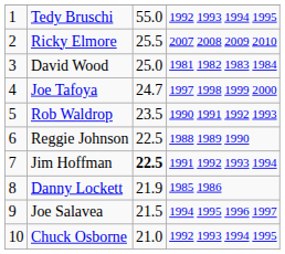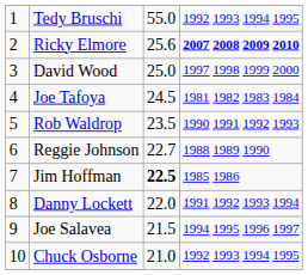Ricky Elmore | column 3: 25.5 -> 25.6
Ricky Elmore | column 4: normal -> bold
David Wood | column 4: 1981 1982 1983 1984 -> 1997 1998 1999 2000
Joe Tafoya | column 3: 24.7 -> 24.5
Joe Tafoya | column 4: 1997 1998 1999 2000 -> 1981 1982 1983 1984
Reggie Johnson | column 3: 22.5 -> 22.7
Jim Hoffman | column 4: 1991 1992 1993 1994 -> 1985 1986
Danny Lockett | column 3: 21.9 -> 22.0
Danny Lockett | column 4: 1985 1986 -> 1991 1992 1993 1994
